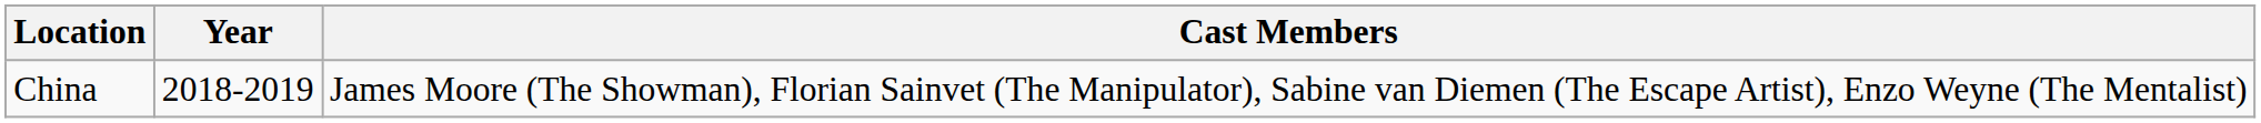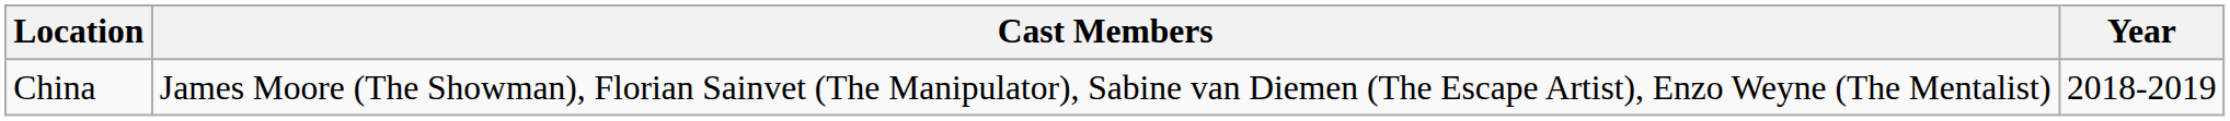columns swapped: Year <-> Cast Members
